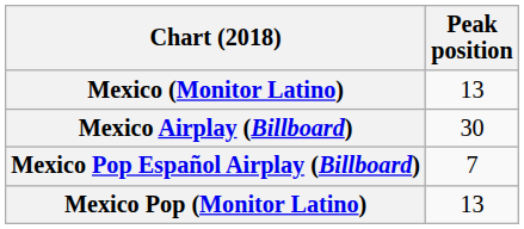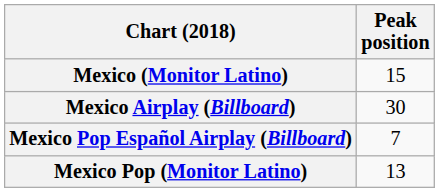Mexico (Monitor Latino) | Peak position: 13 -> 15
